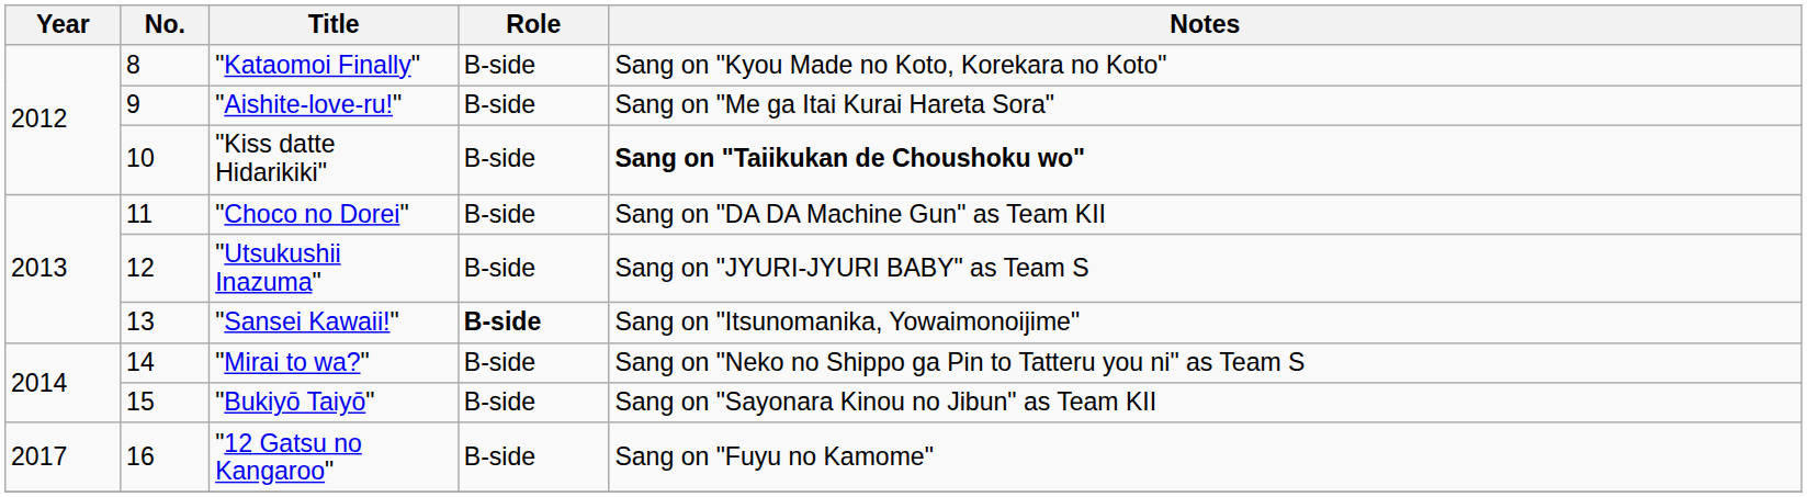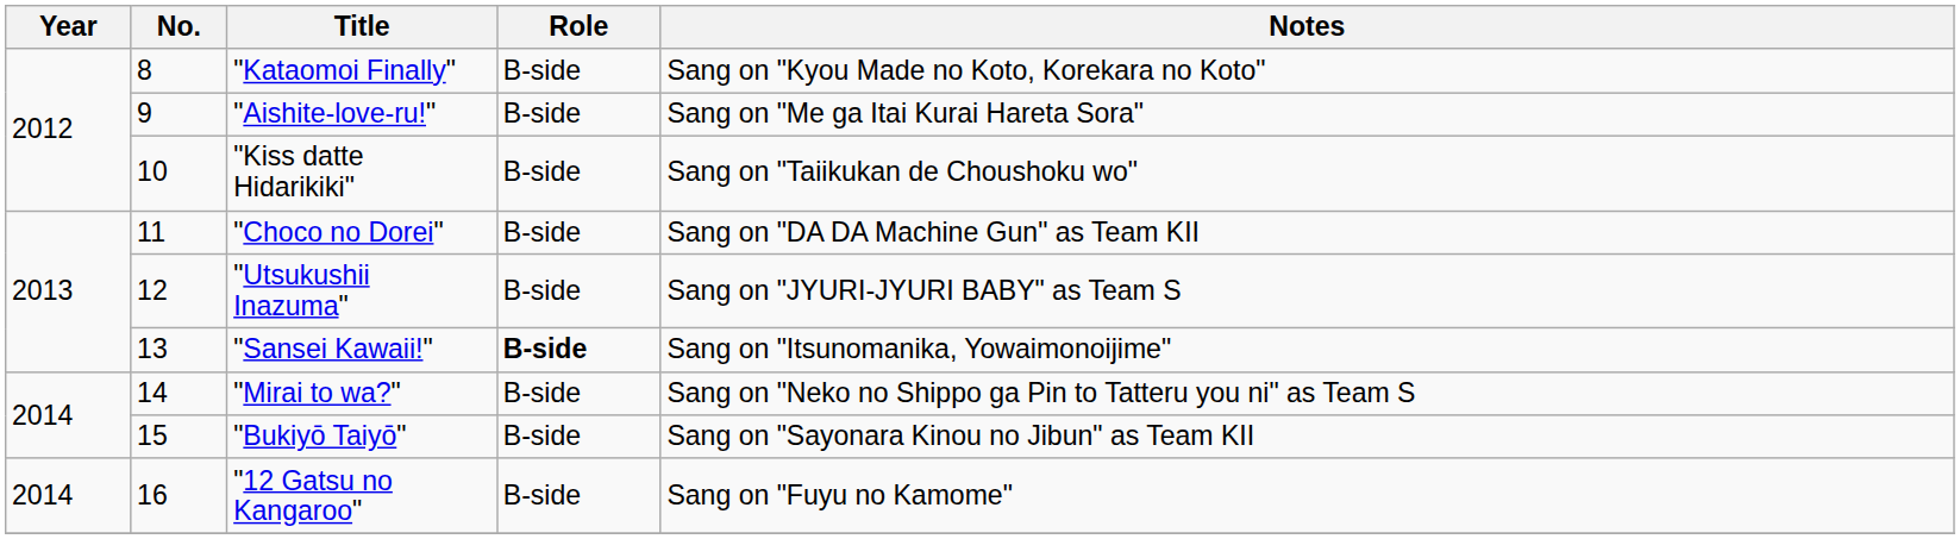"Kiss datte Hidarikiki" | Notes: bold -> normal
"12 Gatsu no Kangaroo" | Year: 2017 -> 2014
